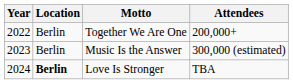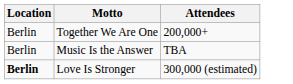- column: Year | 2022 | 2023 | 2024
Music Is the Answer | Attendees: 300,000 (estimated) -> TBA
Love Is Stronger | Attendees: TBA -> 300,000 (estimated)
